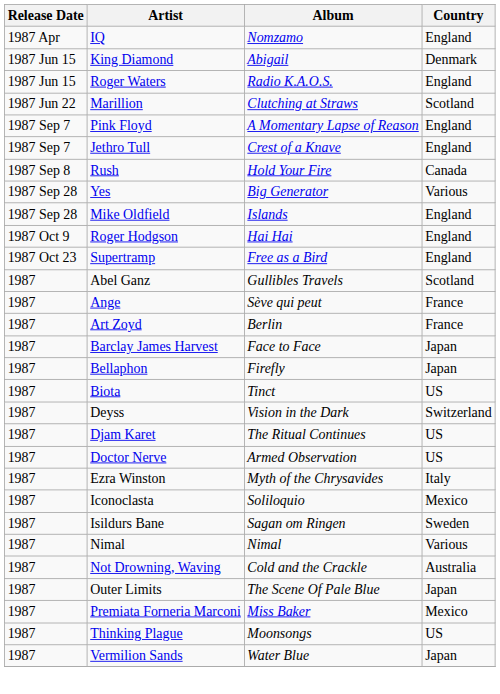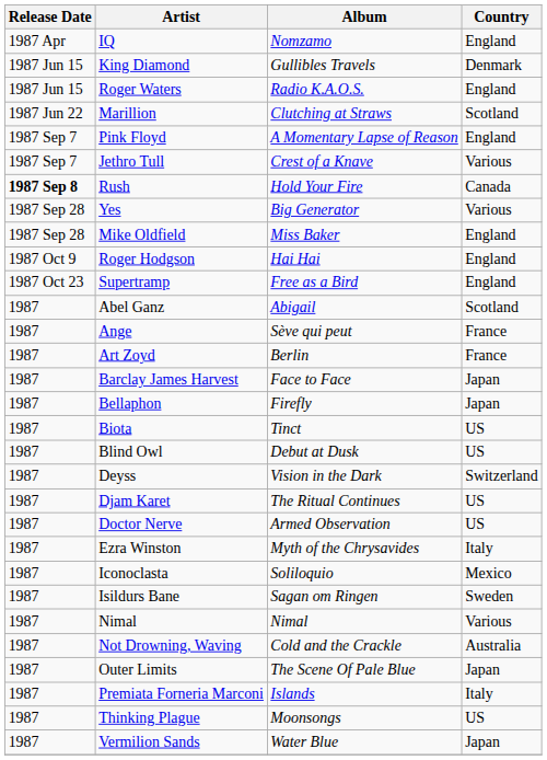King Diamond | Album: Abigail -> Gullibles Travels
Jethro Tull | Country: England -> Various
Rush | Release Date: normal -> bold
Mike Oldfield | Album: Islands -> Miss Baker
Abel Ganz | Album: Gullibles Travels -> Abigail
+ row: 1987 | Blind Owl | Debut at Dusk | US
Premiata Forneria Marconi | Album: Miss Baker -> Islands
Premiata Forneria Marconi | Country: Mexico -> Italy
